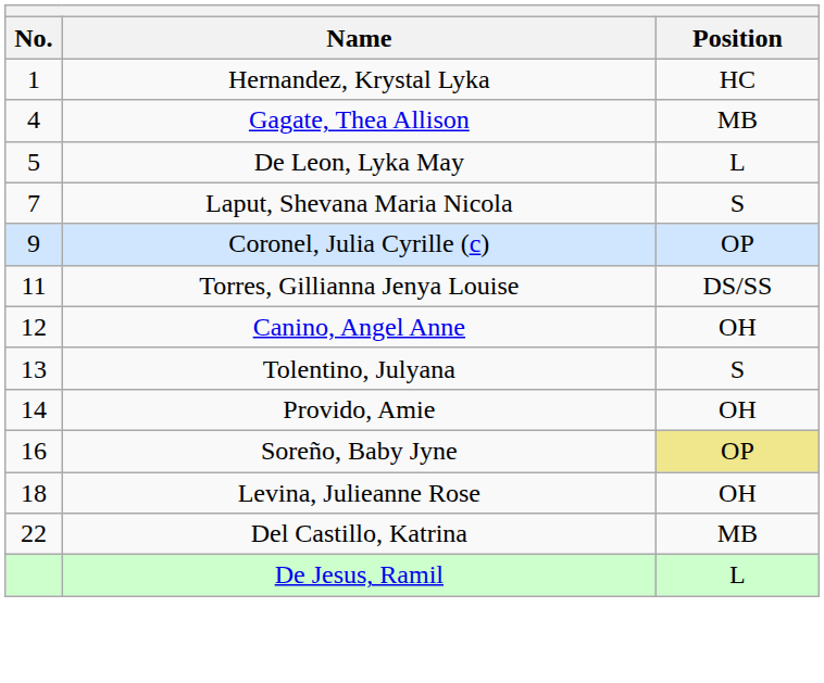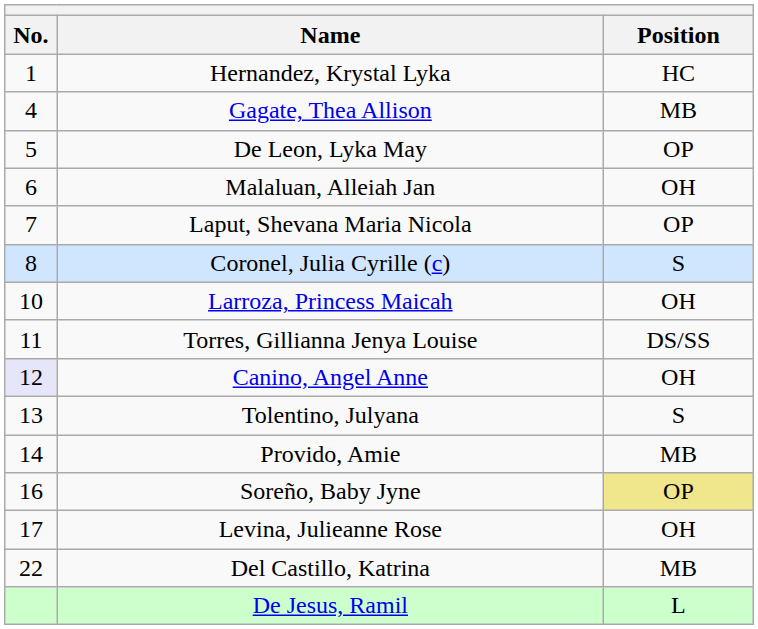De Leon, Lyka May | Position: L -> OP
+ row: 6 | Malaluan, Alleiah Jan | OH
Laput, Shevana Maria Nicola | Position: S -> OP
Coronel, Julia Cyrille (c) | No.: 9 -> 8
Coronel, Julia Cyrille (c) | Position: OP -> S
+ row: 10 | Larroza, Princess Maicah | OH
Canino, Angel Anne | No.: no background -> lavender background
Provido, Amie | Position: OH -> MB
Levina, Julieanne Rose | No.: 18 -> 17
